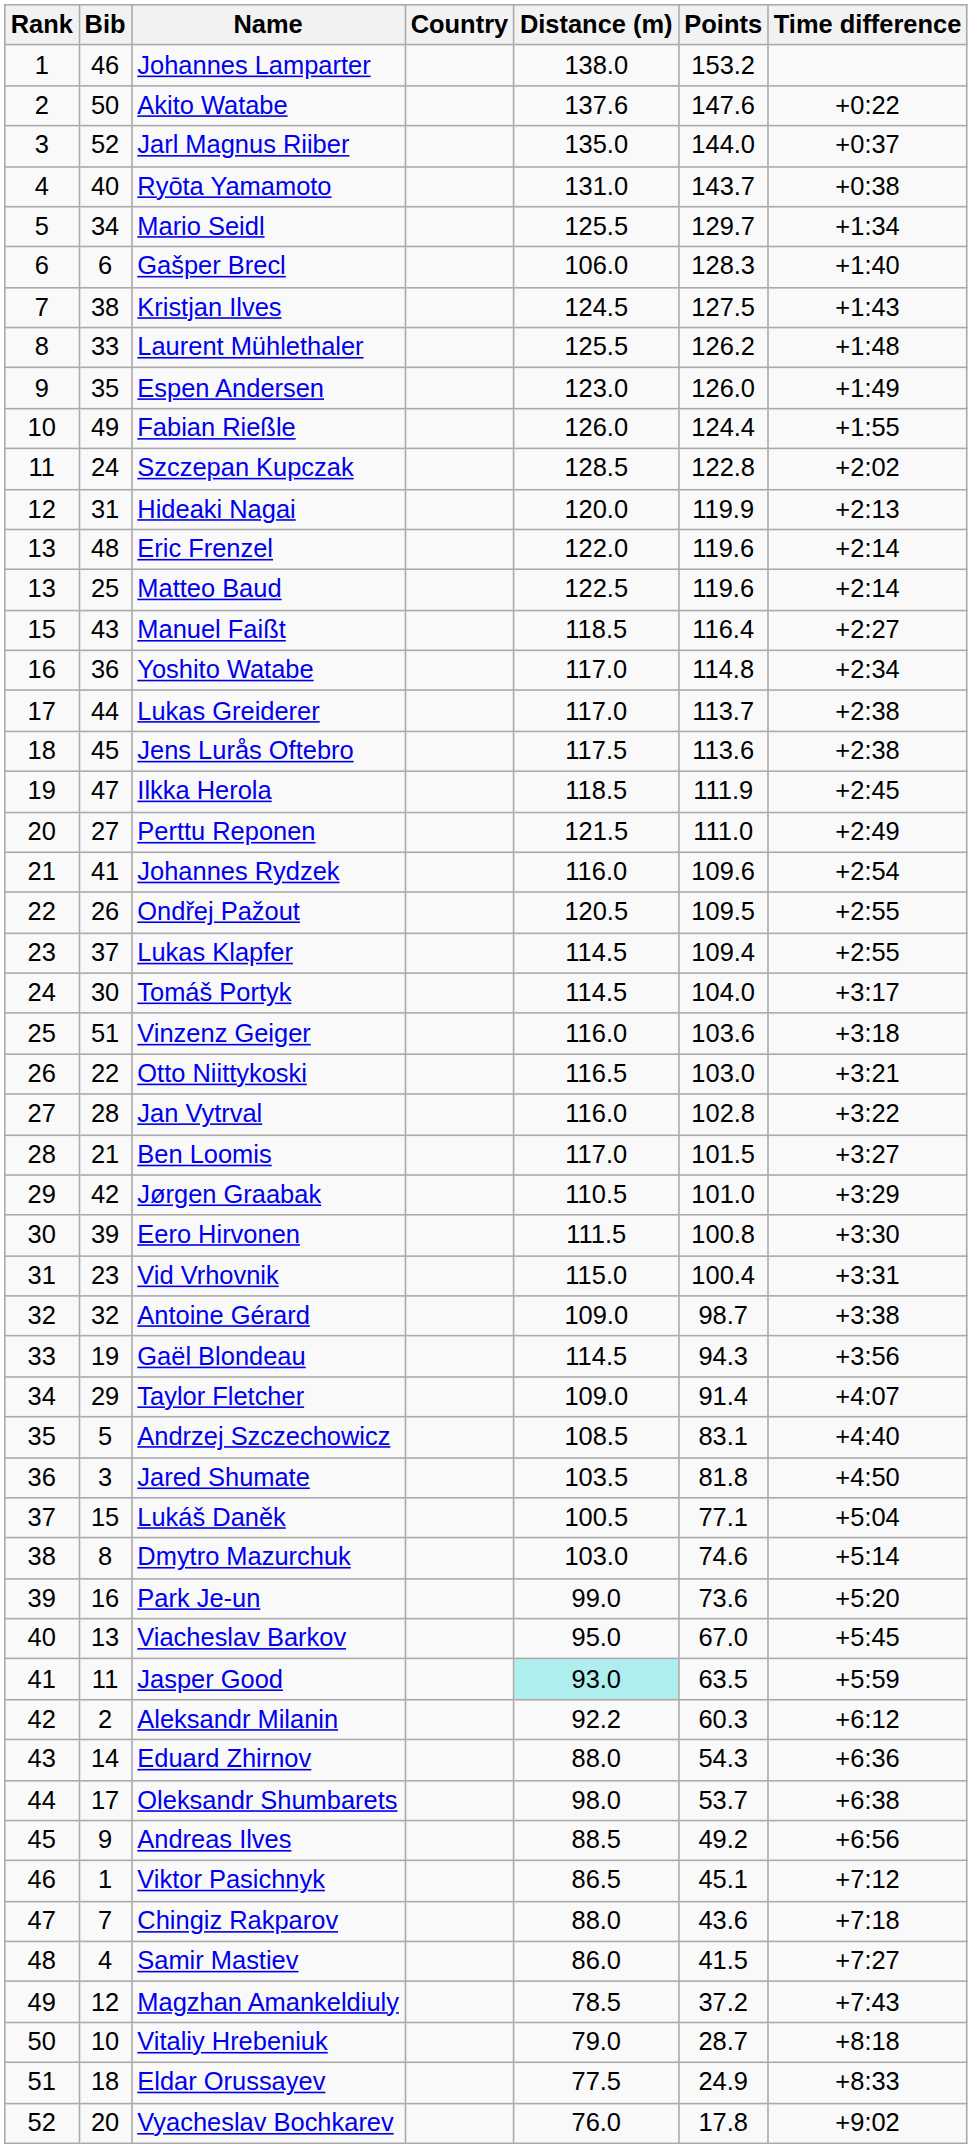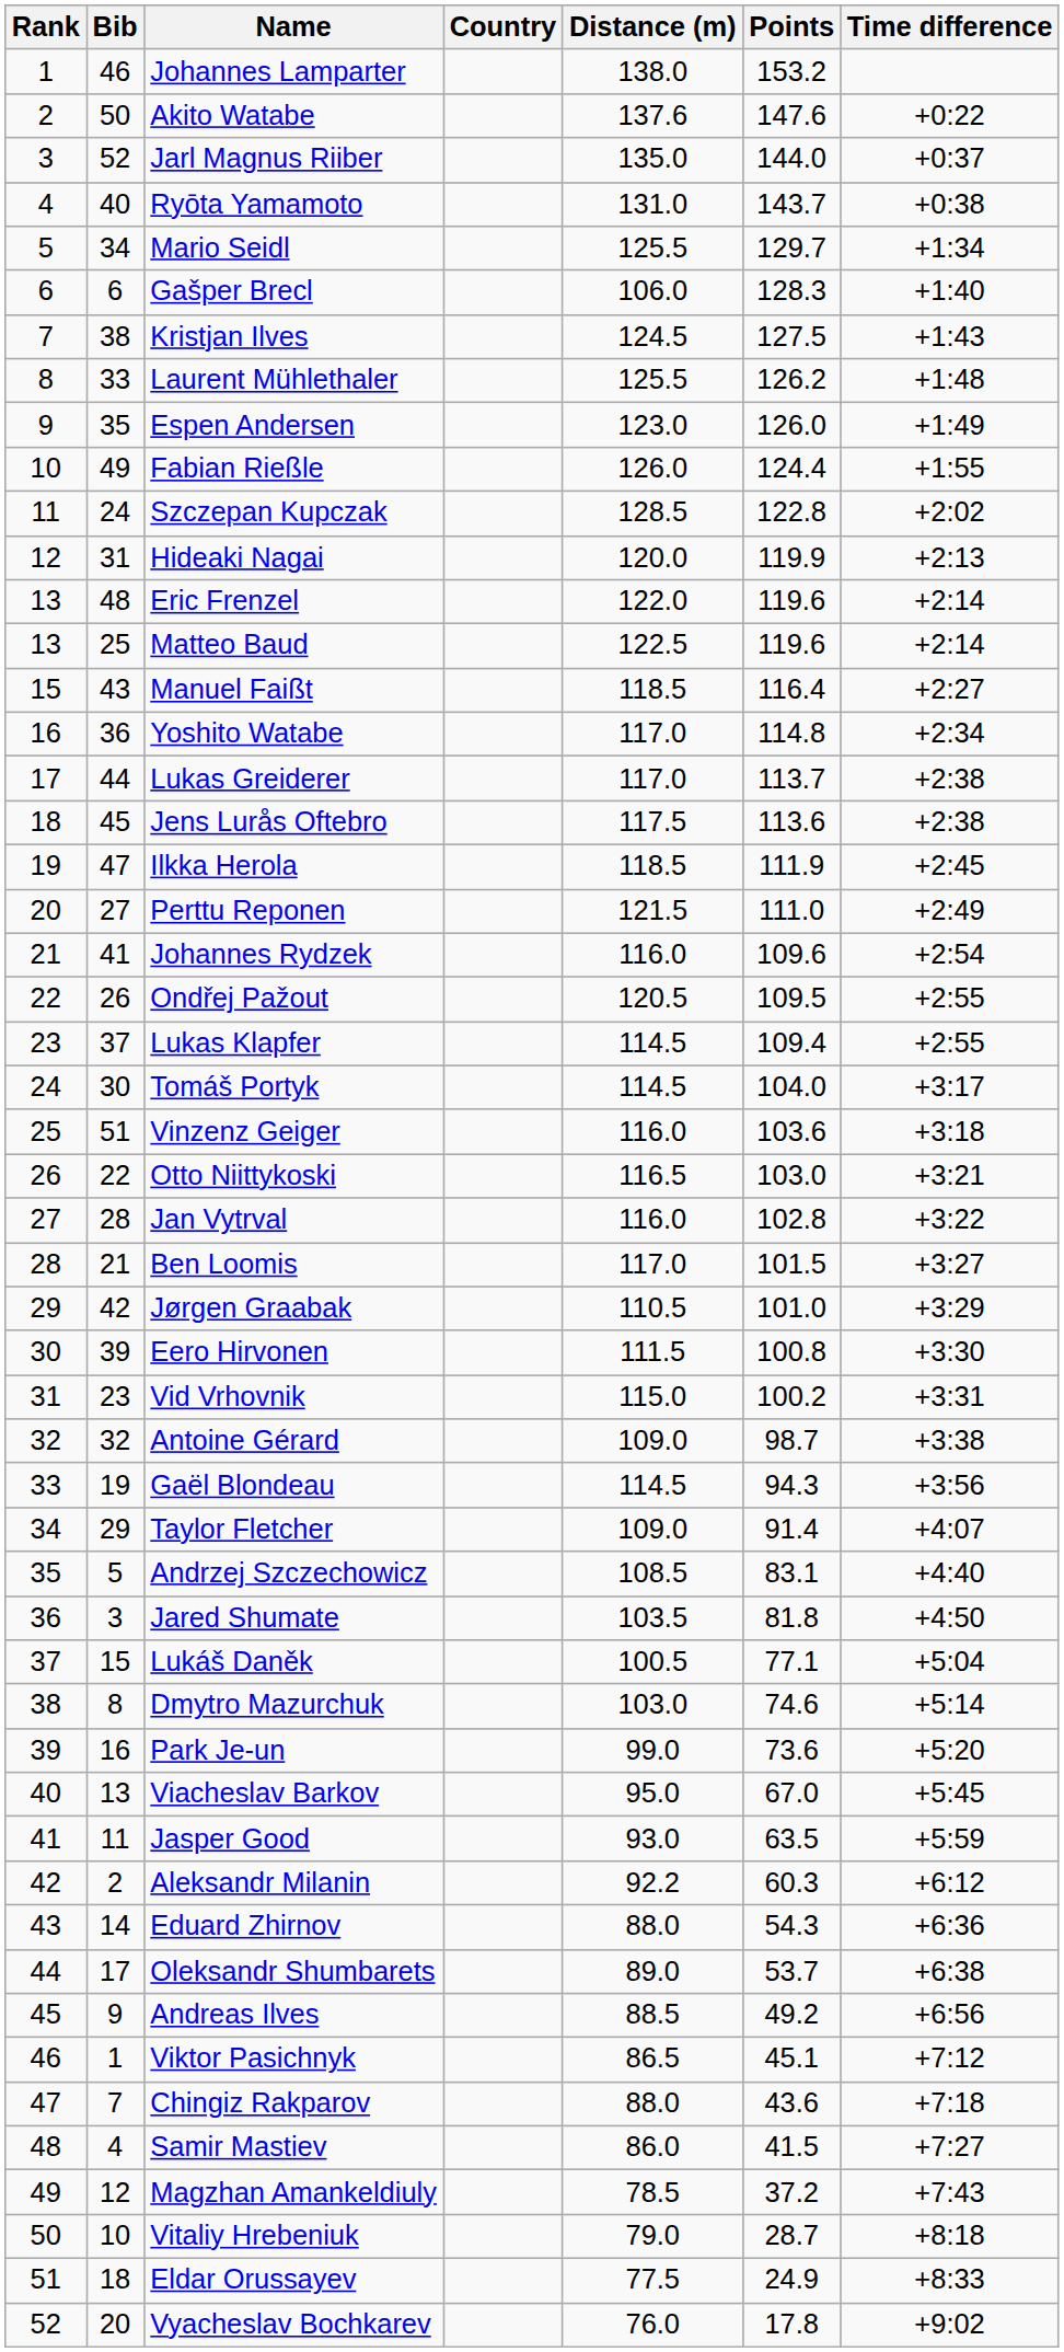Vid Vrhovnik | Points: 100.4 -> 100.2
Jasper Good | Distance (m): paleturquoise background -> no background
Oleksandr Shumbarets | Distance (m): 98.0 -> 89.0
